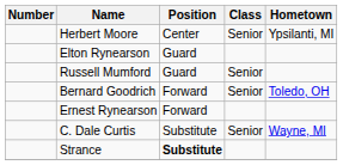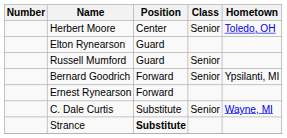Herbert Moore | Hometown: Ypsilanti, MI -> Toledo, OH
Bernard Goodrich | Hometown: Toledo, OH -> Ypsilanti, MI
